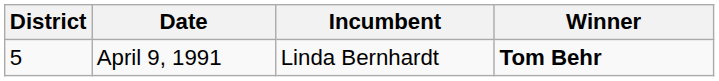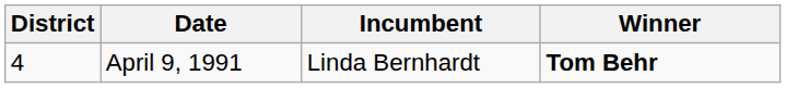April 9, 1991 | District: 5 -> 4
